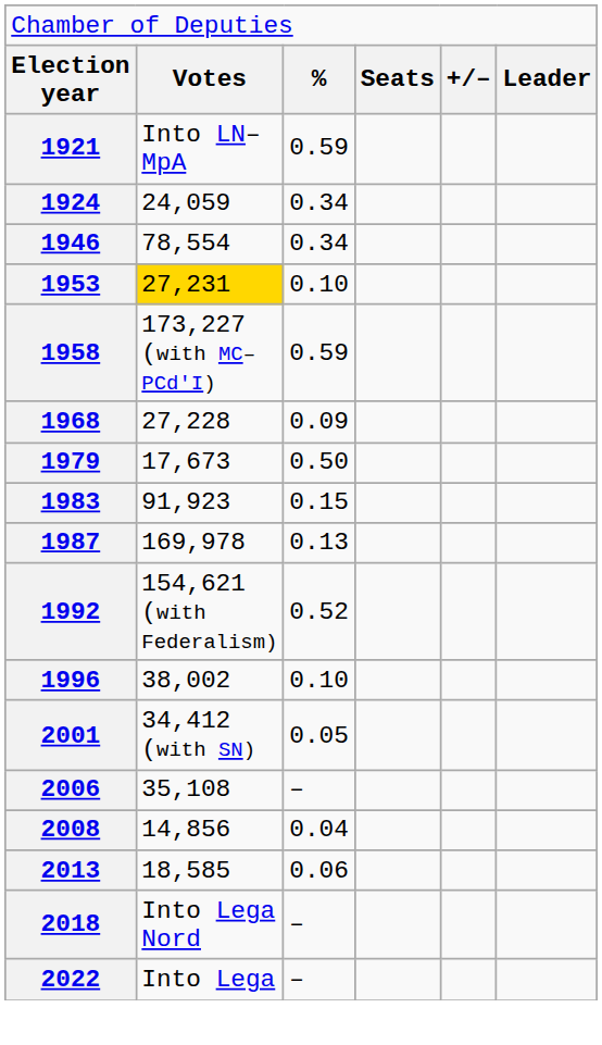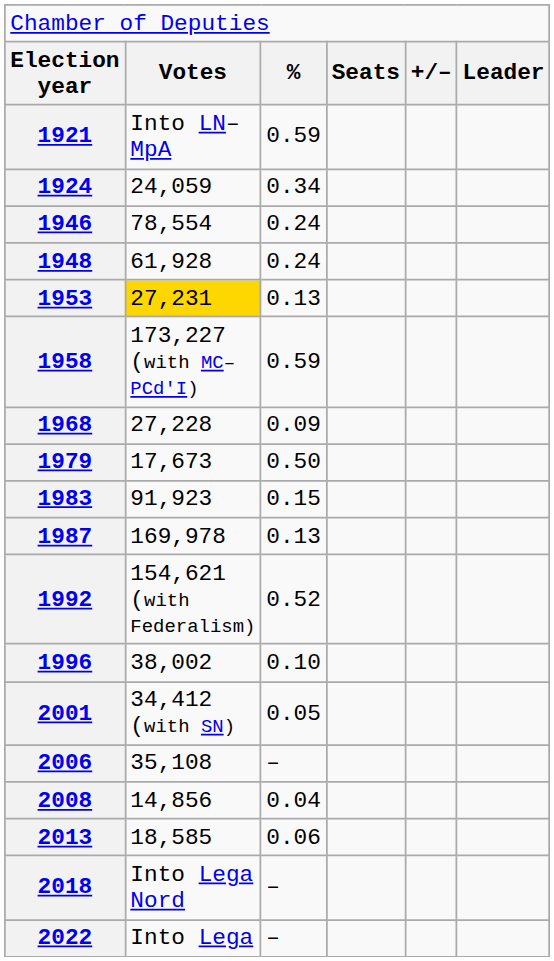1946 | column 3: 0.34 -> 0.24
+ row: 1948 | 61,928 | 0.24
1953 | column 3: 0.10 -> 0.13
